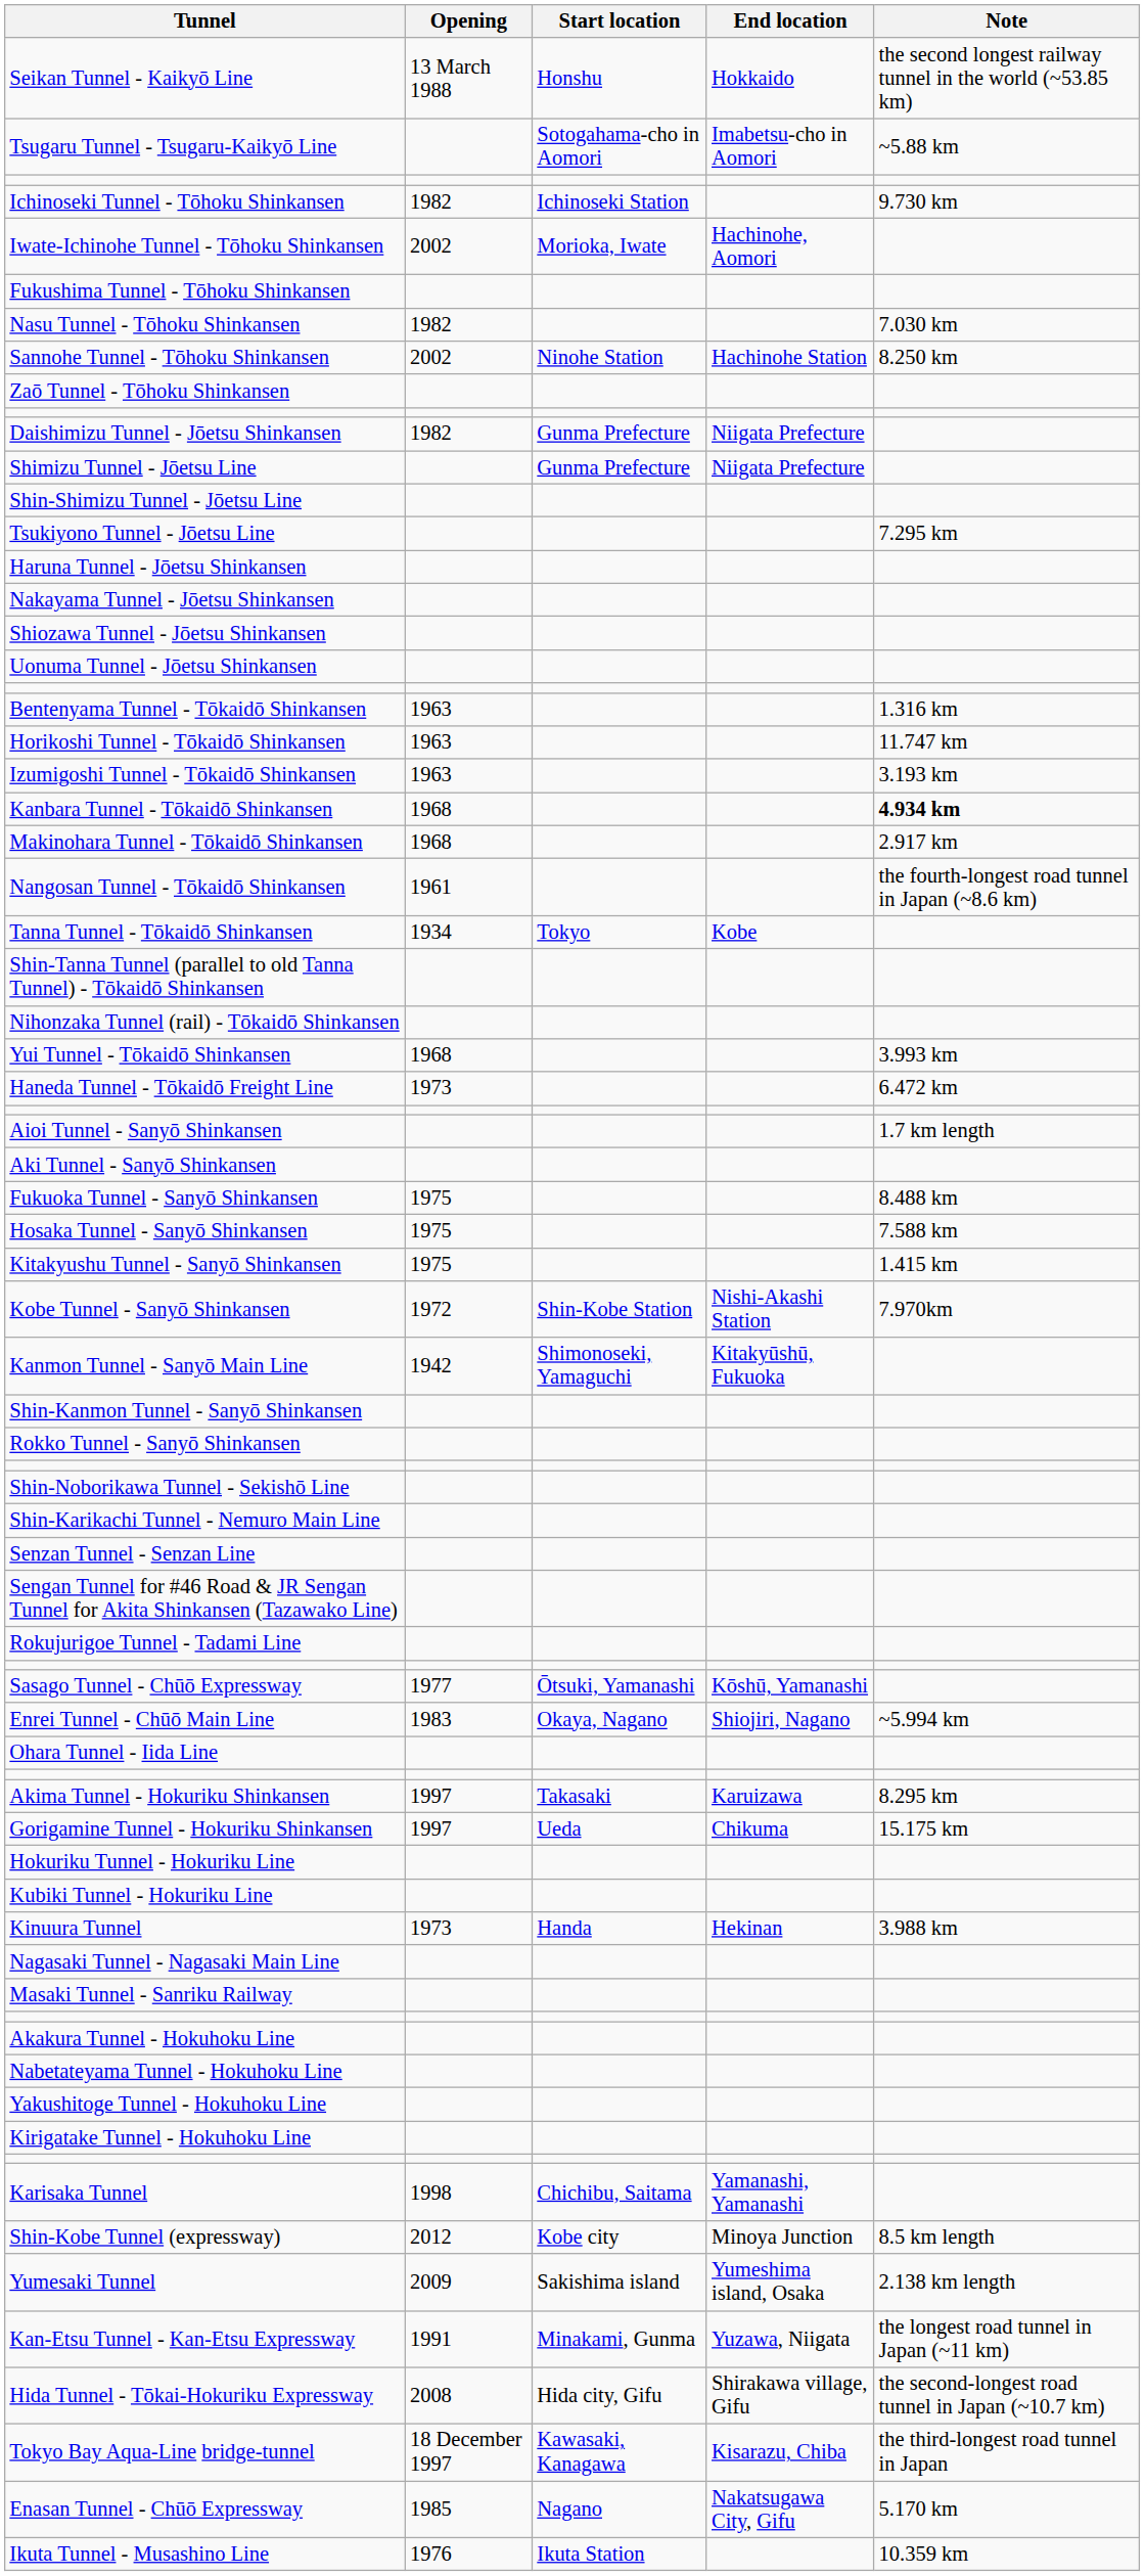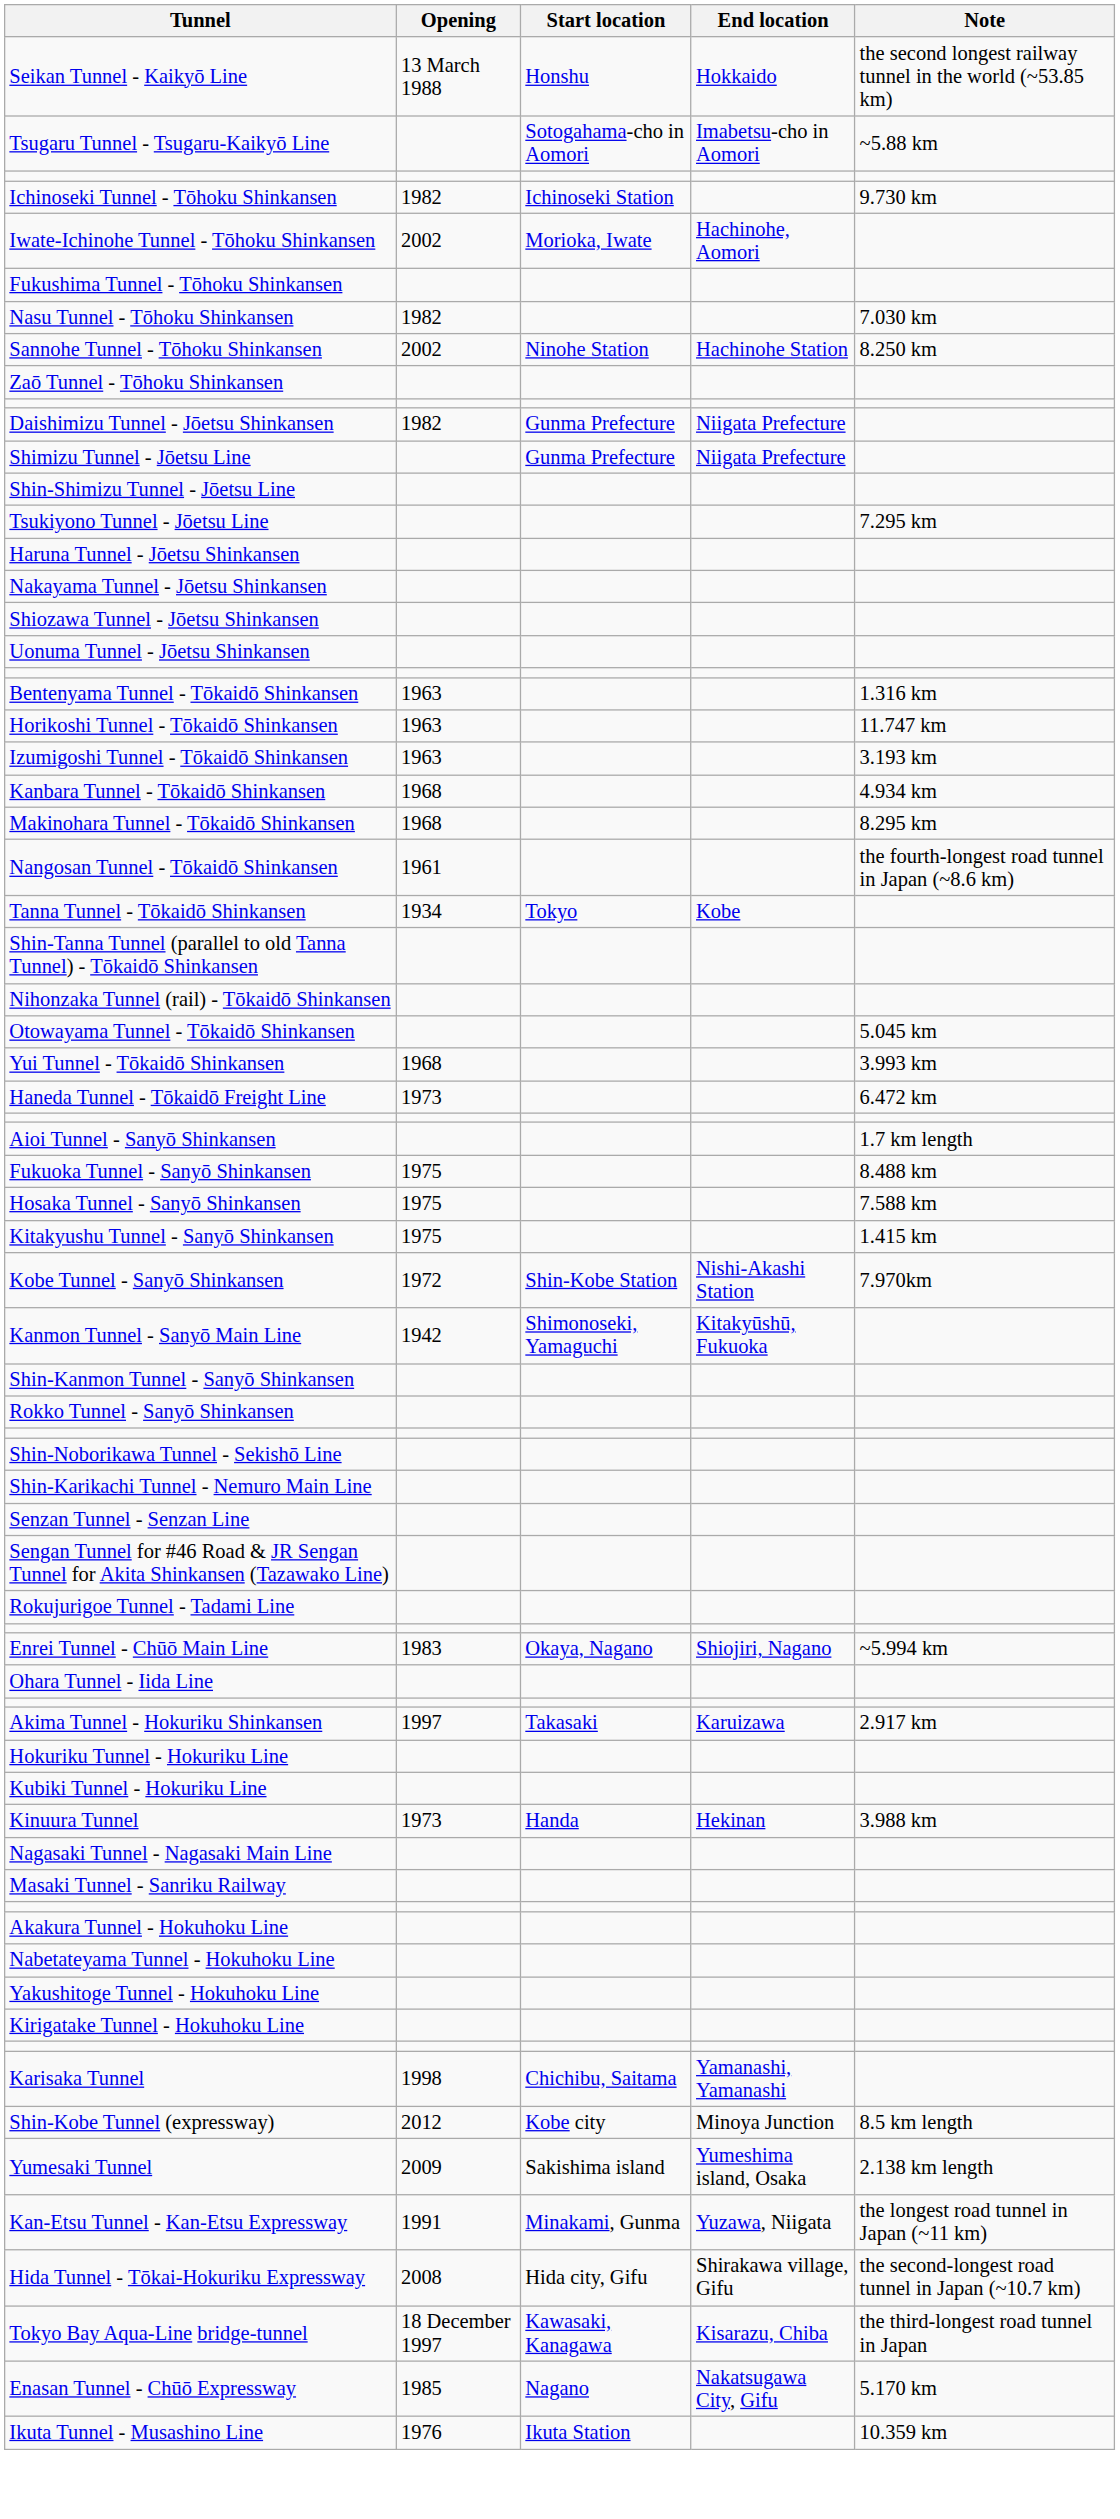Kanbara Tunnel - Tōkaidō Shinkansen | Note: bold -> normal
Makinohara Tunnel - Tōkaidō Shinkansen | Note: 2.917 km -> 8.295 km
+ row: Otowayama Tunnel - Tōkaidō Shinkansen | 5.045 km
- row: Aki Tunnel - Sanyō Shinkansen
- row: Sasago Tunnel - Chūō Expressway | 1977 | Ōtsuki, Yamanashi | Kōshū, Yamanashi
Akima Tunnel - Hokuriku Shinkansen | Note: 8.295 km -> 2.917 km
- row: Gorigamine Tunnel - Hokuriku Shinkansen | 1997 | Ueda | Chikuma | 15.175 km
